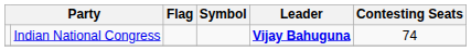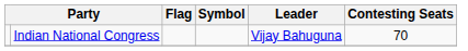Indian National Congress | Leader: bold -> normal
Indian National Congress | Contesting Seats: 74 -> 70
